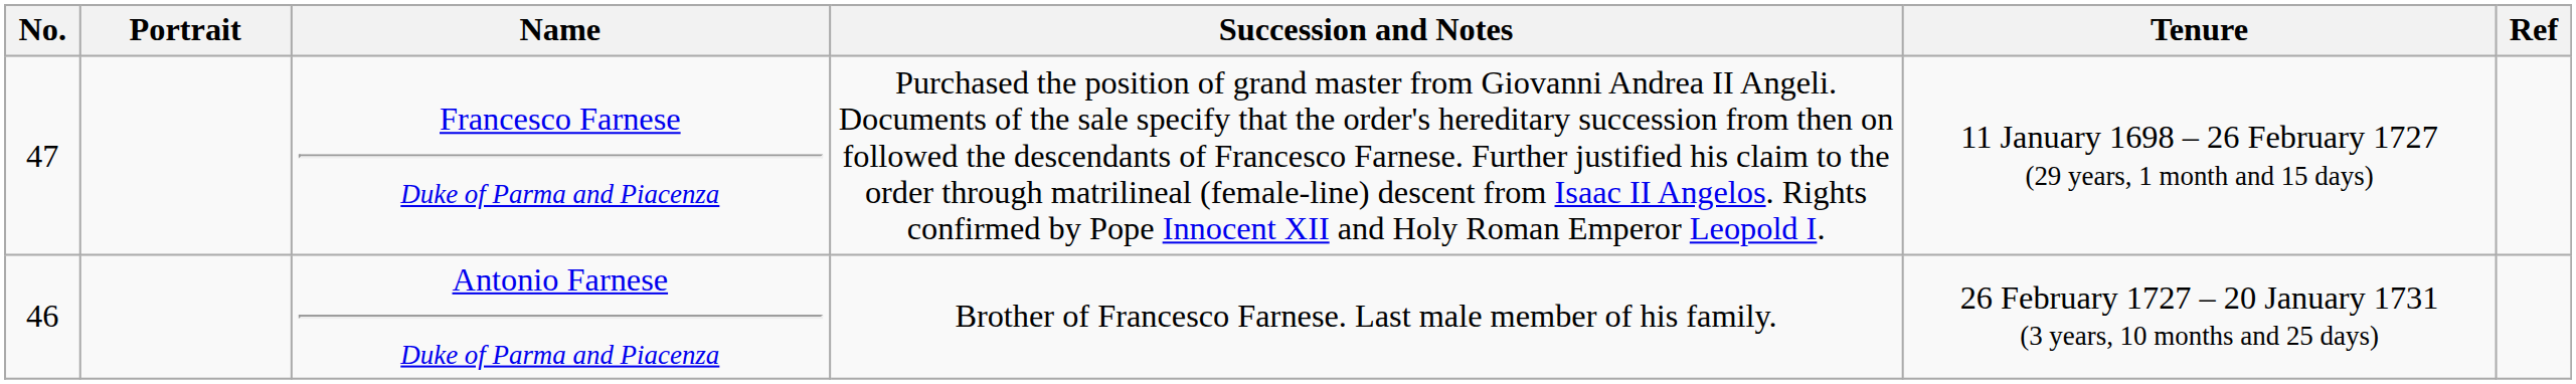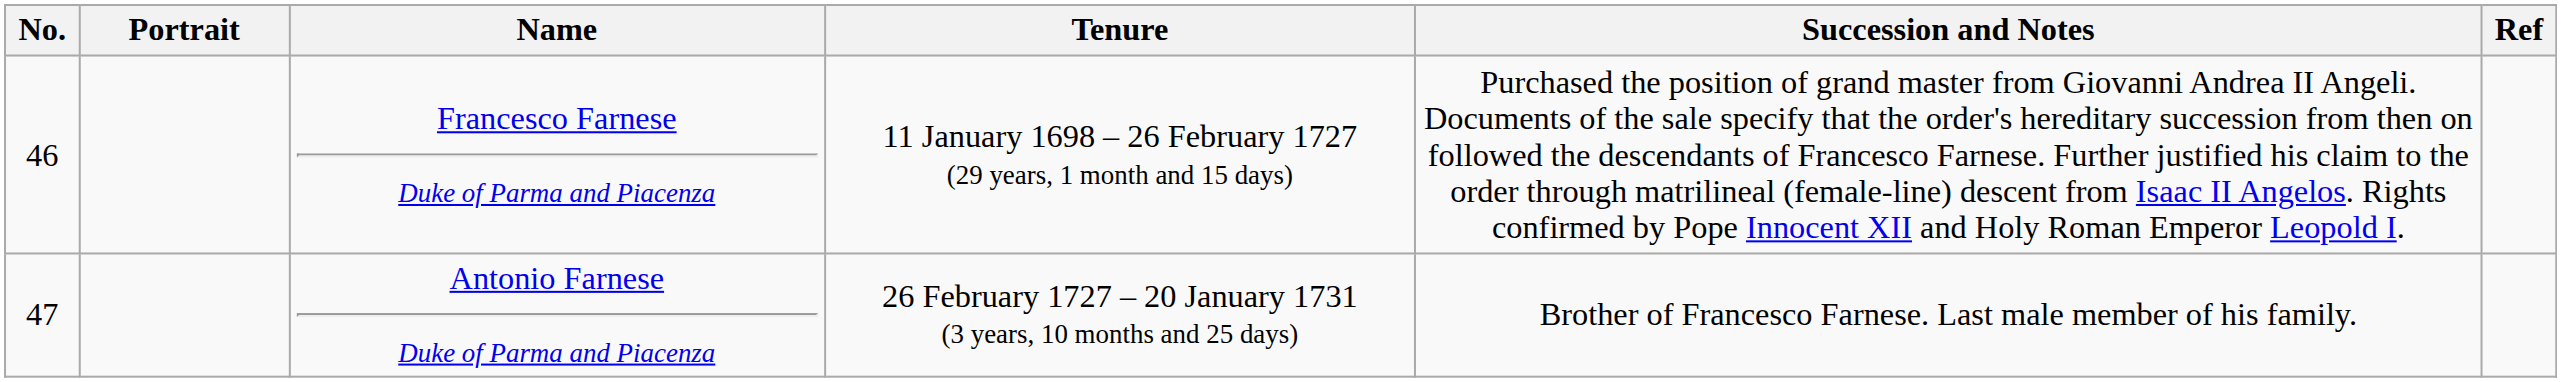columns swapped: Tenure <-> Succession and Notes
Francesco Farnese Duke of Parma and Piacenza | No.: 47 -> 46
Antonio Farnese Duke of Parma and Piacenza | No.: 46 -> 47
